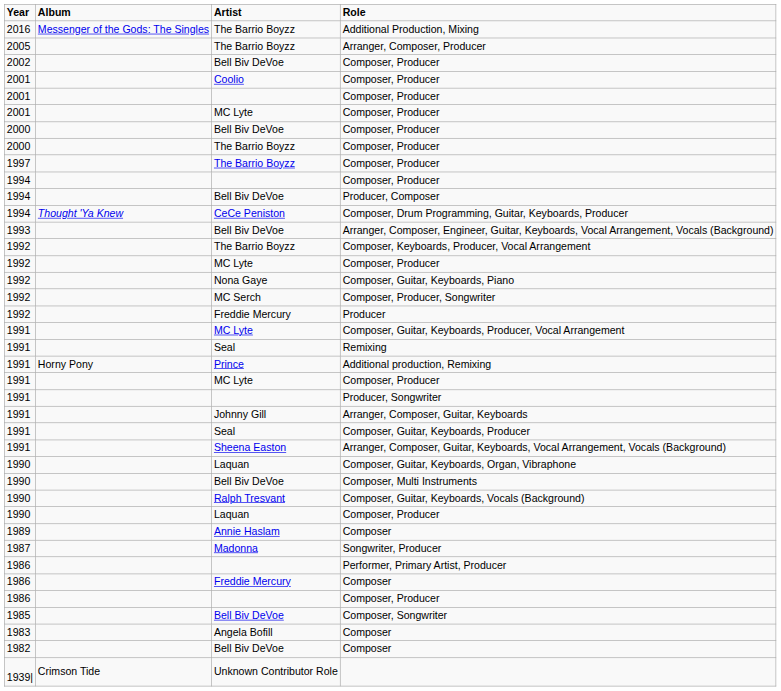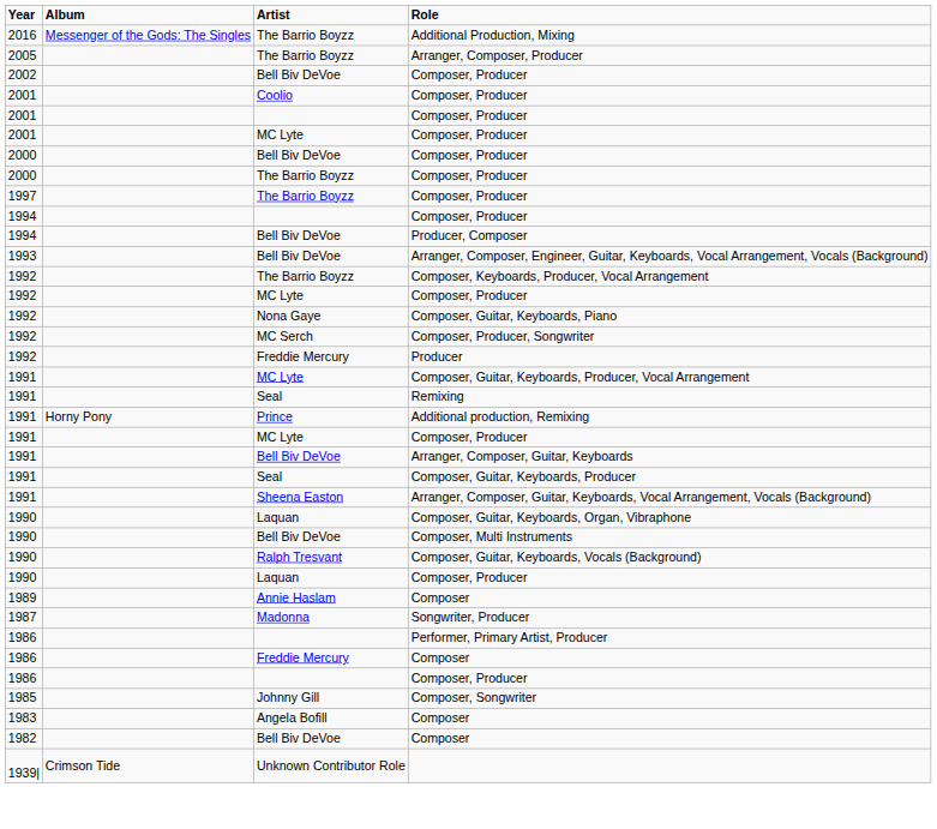- row: 1994 | Thought 'Ya Knew | CeCe Peniston | Composer, Drum Programming, Guitar, Keyboards, Producer
- row: 1991 | Producer, Songwriter
Arranger, Composer, Guitar, Keyboards | Artist: Johnny Gill -> Bell Biv DeVoe
Composer, Songwriter | Artist: Bell Biv DeVoe -> Johnny Gill
